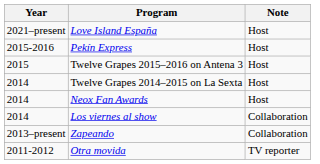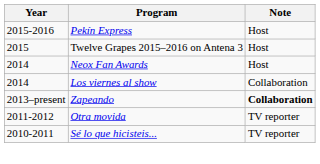- row: 2021–present | Love Island España | Host
- row: 2014 | Twelve Grapes 2014–2015 on La Sexta | Host
Zapeando | Note: normal -> bold
+ row: 2010-2011 | Sé lo que hicisteis... | TV reporter
